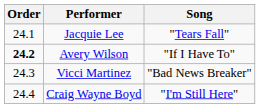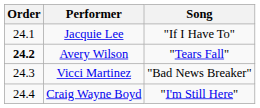Jacquie Lee | Song: "Tears Fall" -> "If I Have To"
Avery Wilson | Song: "If I Have To" -> "Tears Fall"
